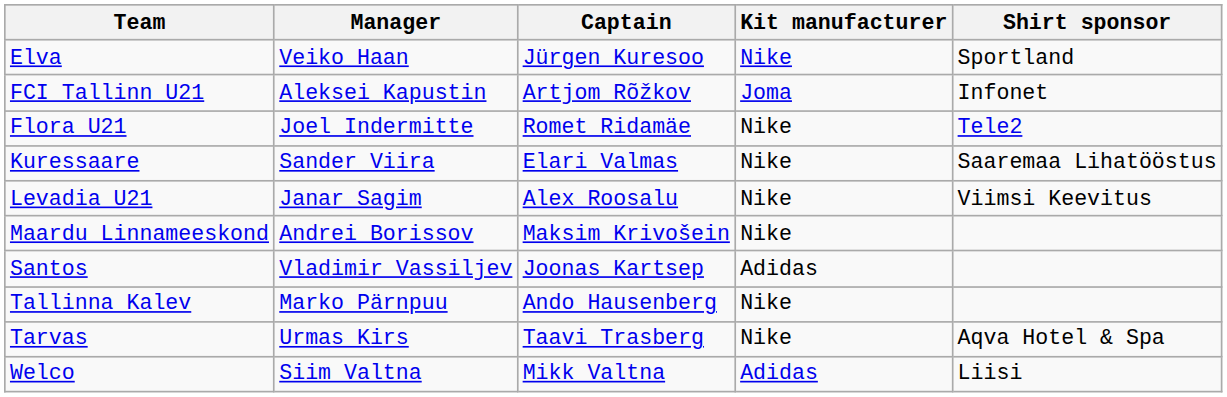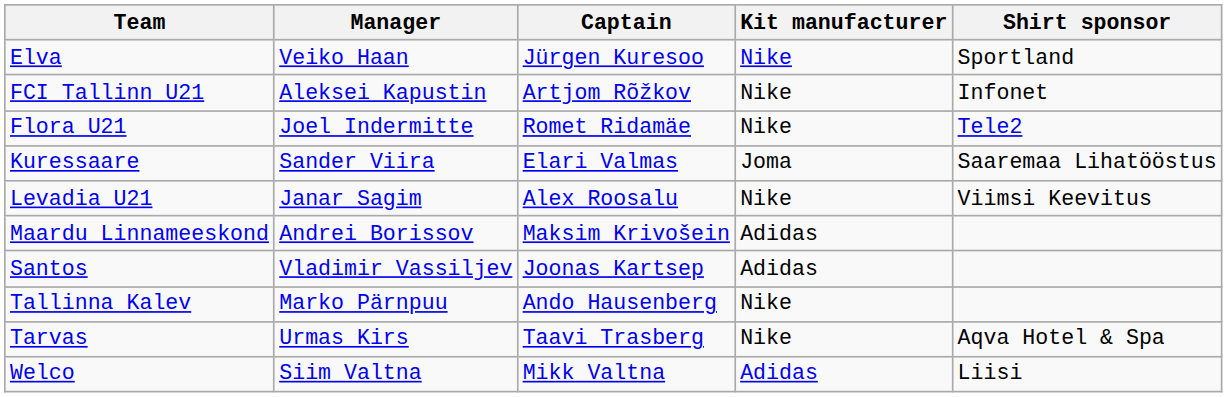FCI Tallinn U21 | Kit manufacturer: Joma -> Nike
Kuressaare | Kit manufacturer: Nike -> Joma
Maardu Linnameeskond | Kit manufacturer: Nike -> Adidas
